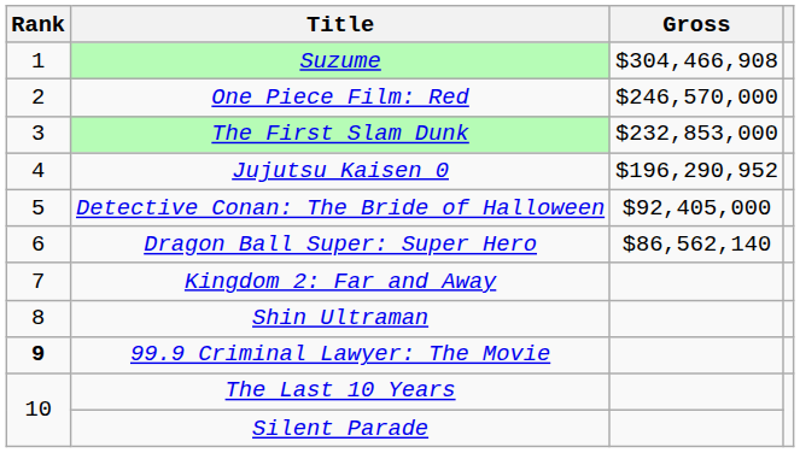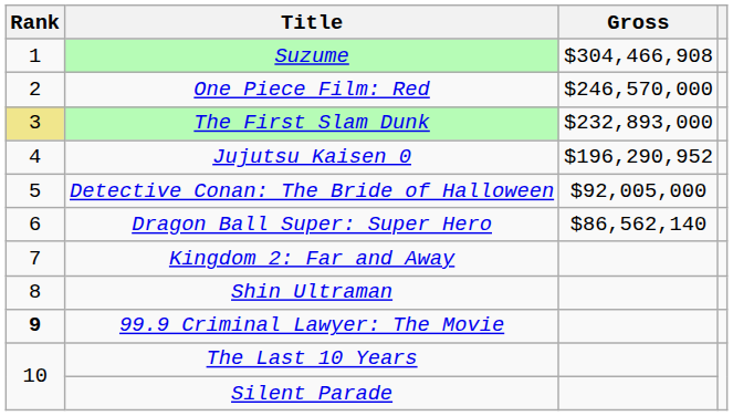The First Slam Dunk | Rank: no background -> khaki background
The First Slam Dunk | Gross: $232,853,000 -> $232,893,000
Detective Conan: The Bride of Halloween | Gross: $92,405,000 -> $92,005,000
